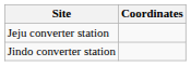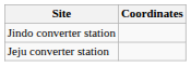rows swapped: Jindo converter station <-> Jeju converter station
